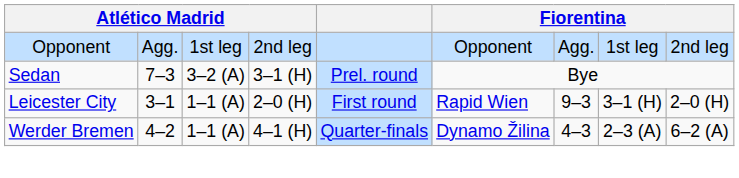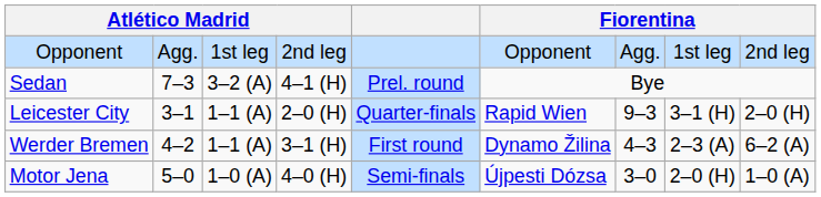Sedan | column 4: 3–1 (H) -> 4–1 (H)
Leicester City | column 5: First round -> Quarter-finals
Werder Bremen | column 4: 4–1 (H) -> 3–1 (H)
Werder Bremen | column 5: Quarter-finals -> First round
+ row: Motor Jena | 5–0 | 1–0 (A) | 4–0 (H) | Semi-finals | Újpesti Dózsa | 3–0 | 2–0 (H) | 1–0 (A)
